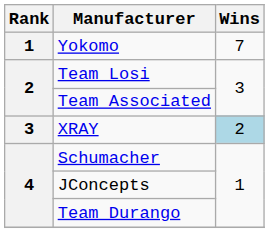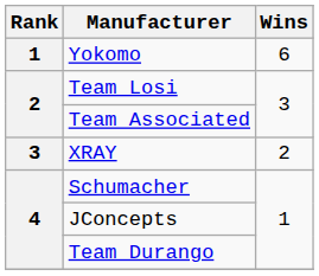Yokomo | Wins: 7 -> 6
XRAY | Wins: lightblue background -> no background
